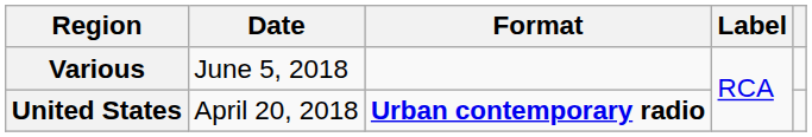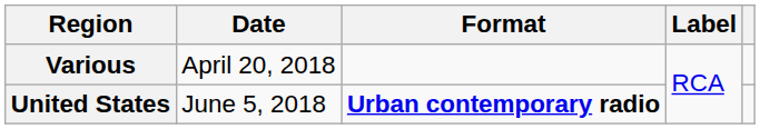Various | Date: June 5, 2018 -> April 20, 2018
United States | Date: April 20, 2018 -> June 5, 2018
